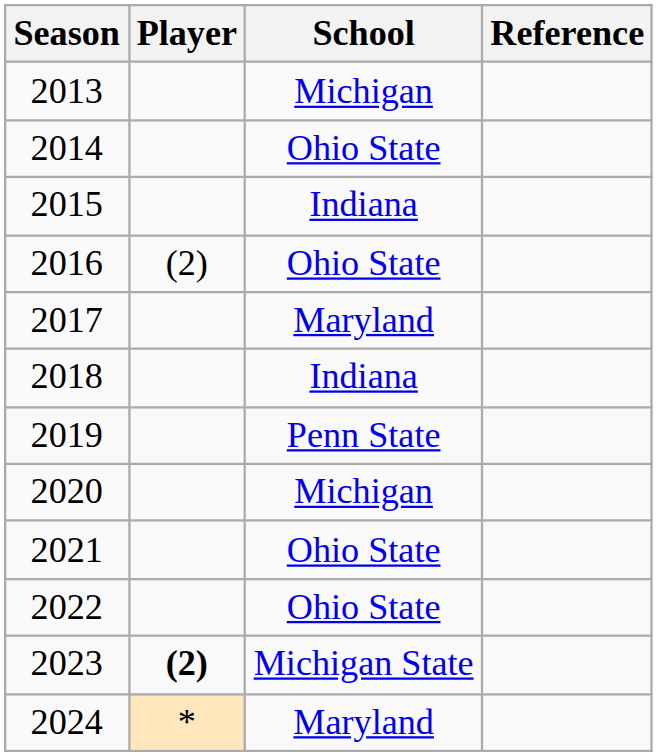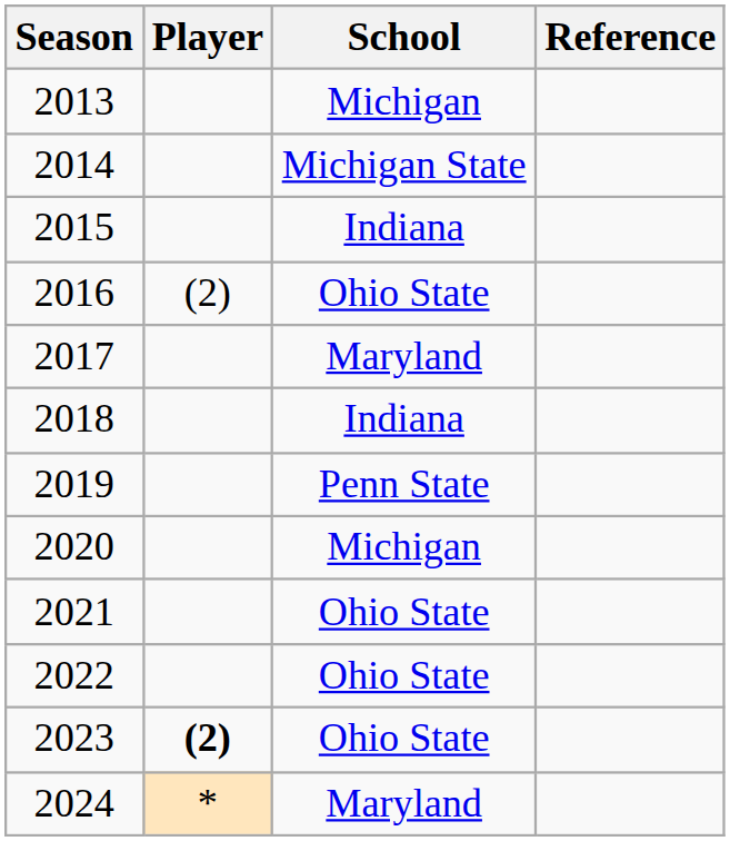2014 | School: Ohio State -> Michigan State
2023 | School: Michigan State -> Ohio State
